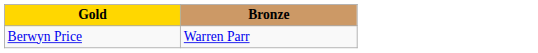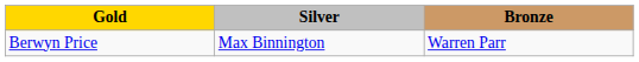+ column: Silver | Max Binnington
